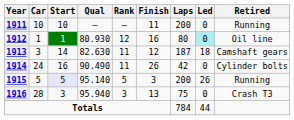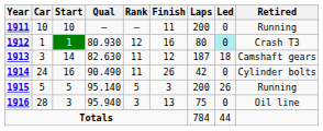1912 | Retired: Oil line -> Crash T3
1915 | Start: lavender background -> no background
1916 | Retired: Crash T3 -> Oil line
